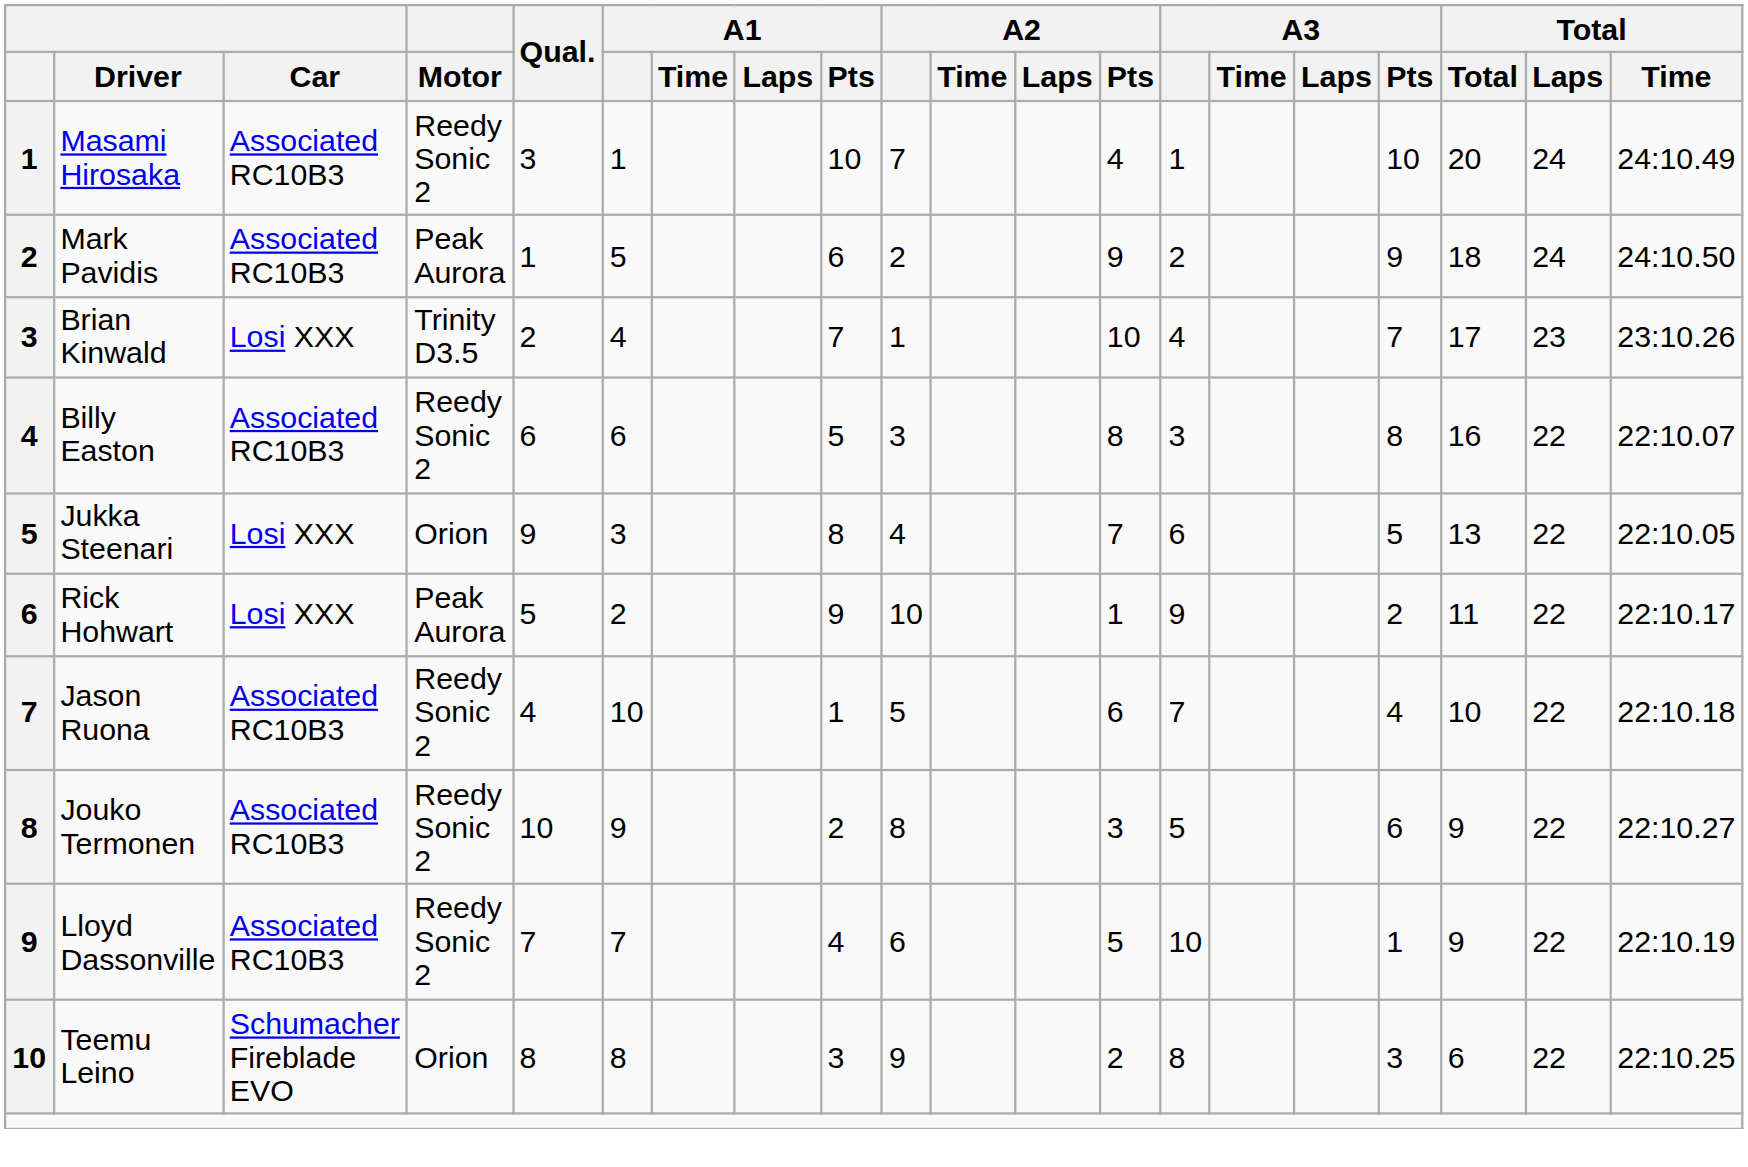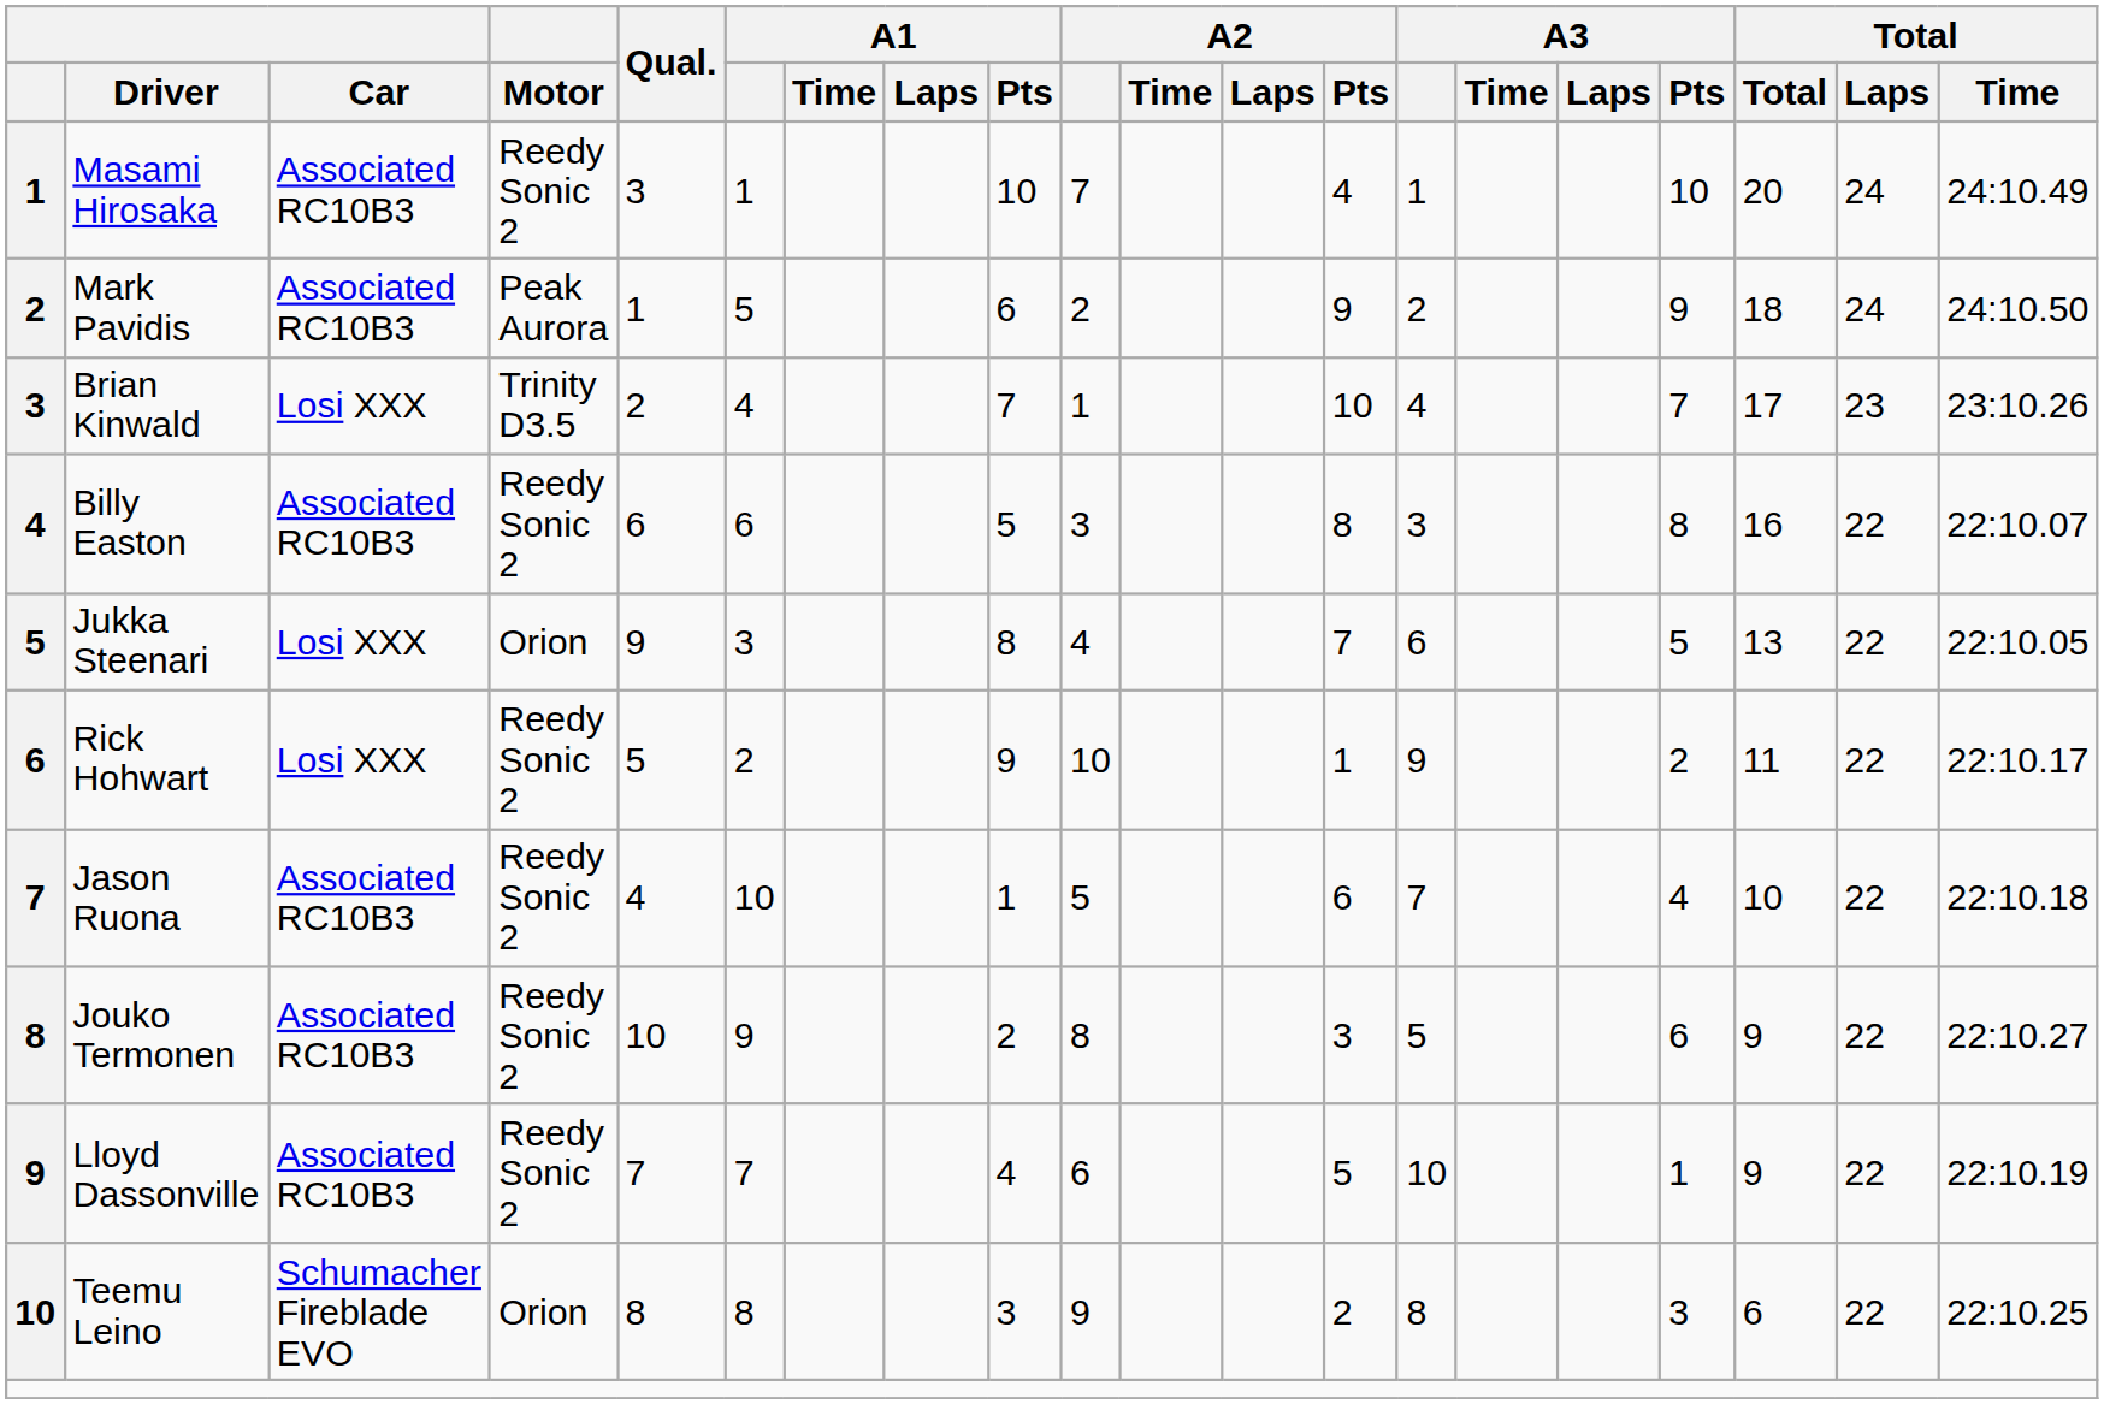Rick Hohwart | Motor: Peak Aurora -> Reedy Sonic 2
